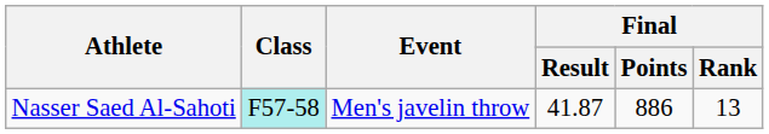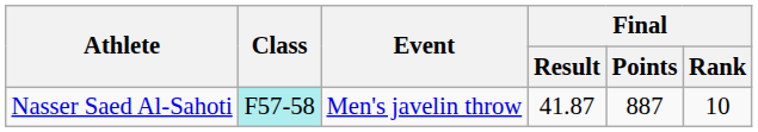Nasser Saed Al-Sahoti | Final / Points: 886 -> 887
Nasser Saed Al-Sahoti | Final / Rank: 13 -> 10
